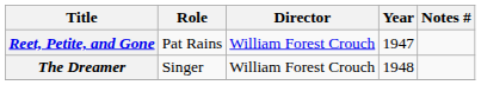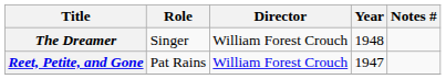rows swapped: Reet, Petite, and Gone <-> The Dreamer
